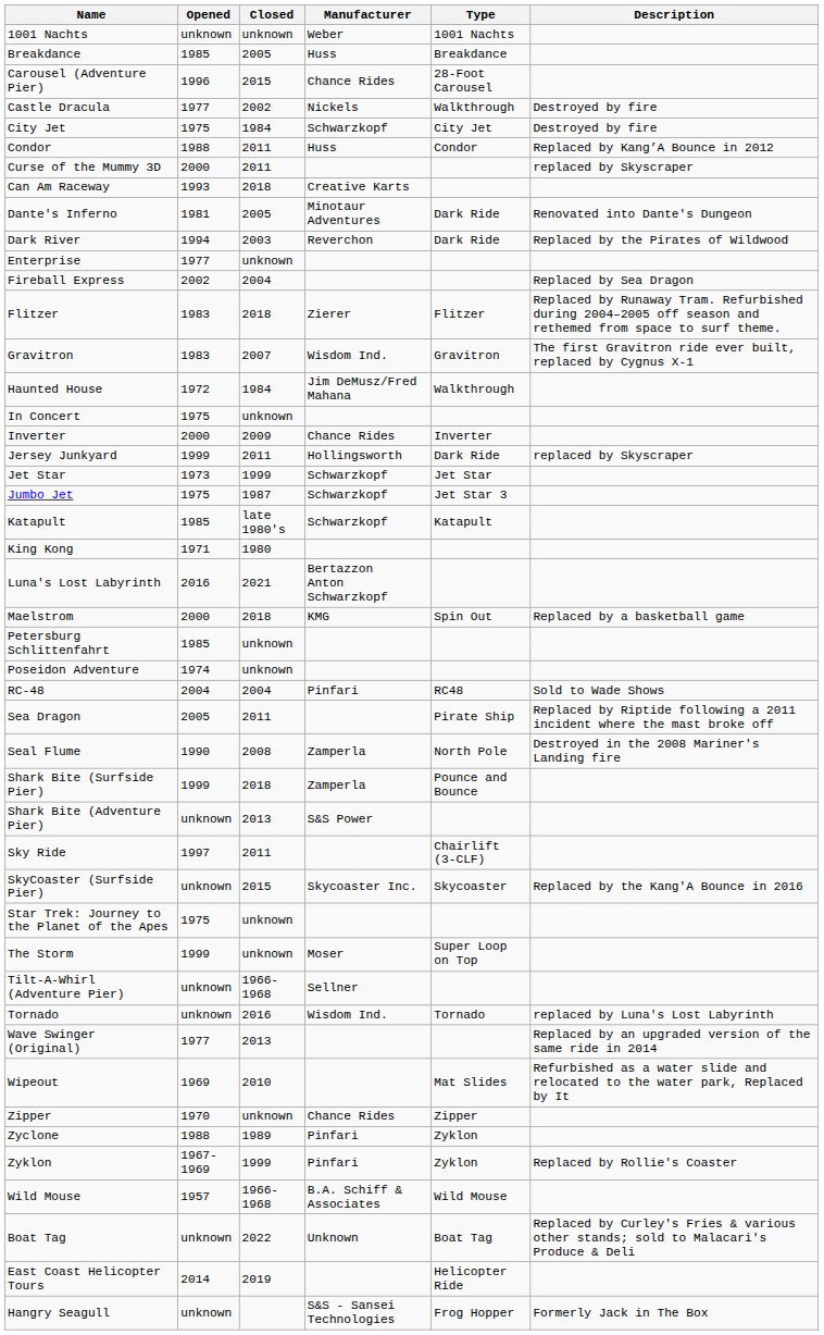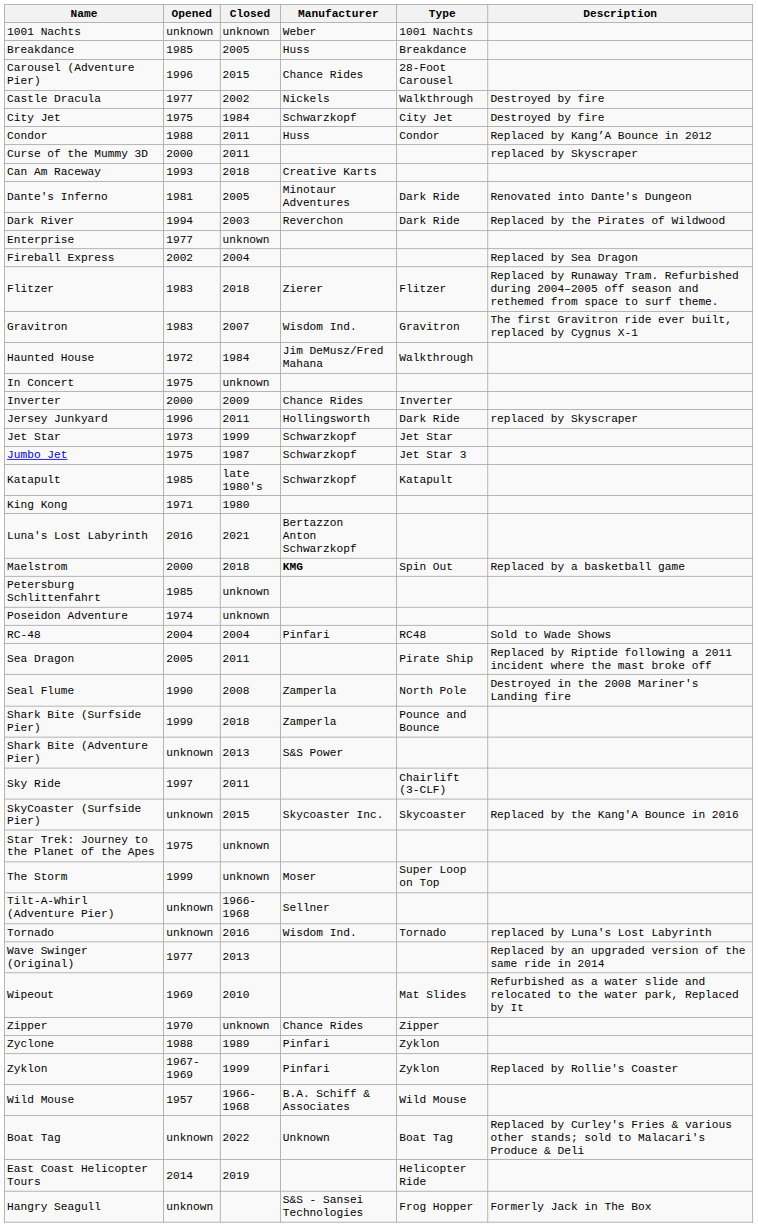Jersey Junkyard | Opened: 1999 -> 1996
Maelstrom | Manufacturer: normal -> bold
